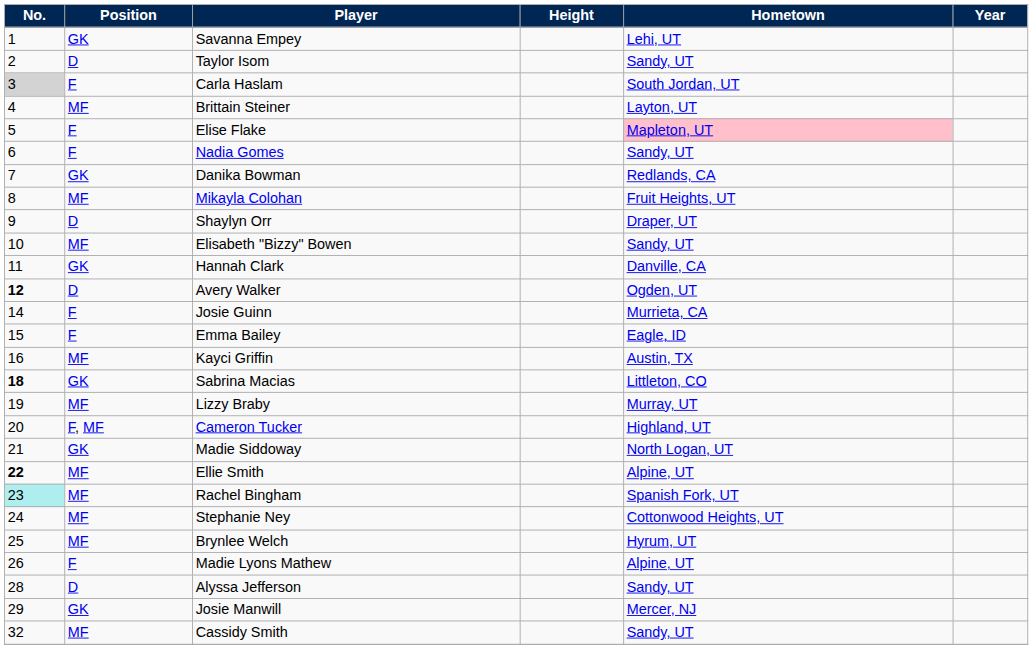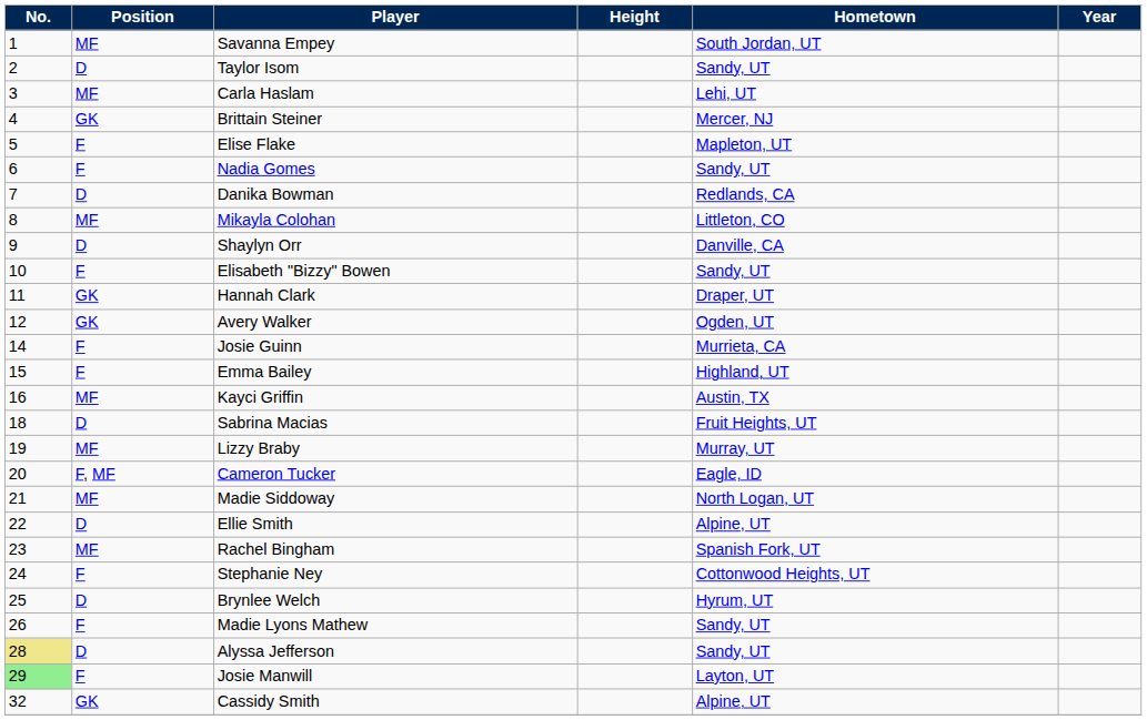Savanna Empey | Position: GK -> MF
Savanna Empey | Hometown: Lehi, UT -> South Jordan, UT
Carla Haslam | No.: lightgrey background -> no background
Carla Haslam | Position: F -> MF
Carla Haslam | Hometown: South Jordan, UT -> Lehi, UT
Brittain Steiner | Position: MF -> GK
Brittain Steiner | Hometown: Layton, UT -> Mercer, NJ
Elise Flake | Hometown: pink background -> no background
Danika Bowman | Position: GK -> D
Mikayla Colohan | Hometown: Fruit Heights, UT -> Littleton, CO
Shaylyn Orr | Hometown: Draper, UT -> Danville, CA
Elisabeth "Bizzy" Bowen | Position: MF -> F
Hannah Clark | Hometown: Danville, CA -> Draper, UT
Avery Walker | No.: bold -> normal
Avery Walker | Position: D -> GK
Emma Bailey | Hometown: Eagle, ID -> Highland, UT
Sabrina Macias | No.: bold -> normal
Sabrina Macias | Position: GK -> D
Sabrina Macias | Hometown: Littleton, CO -> Fruit Heights, UT
Cameron Tucker | Hometown: Highland, UT -> Eagle, ID
Madie Siddoway | Position: GK -> MF
Ellie Smith | No.: bold -> normal
Ellie Smith | Position: MF -> D
Rachel Bingham | No.: paleturquoise background -> no background
Stephanie Ney | Position: MF -> F
Brynlee Welch | Position: MF -> D
Madie Lyons Mathew | Hometown: Alpine, UT -> Sandy, UT
Alyssa Jefferson | No.: no background -> khaki background
Josie Manwill | No.: no background -> lightgreen background
Josie Manwill | Position: GK -> F
Josie Manwill | Hometown: Mercer, NJ -> Layton, UT
Cassidy Smith | Position: MF -> GK
Cassidy Smith | Hometown: Sandy, UT -> Alpine, UT
